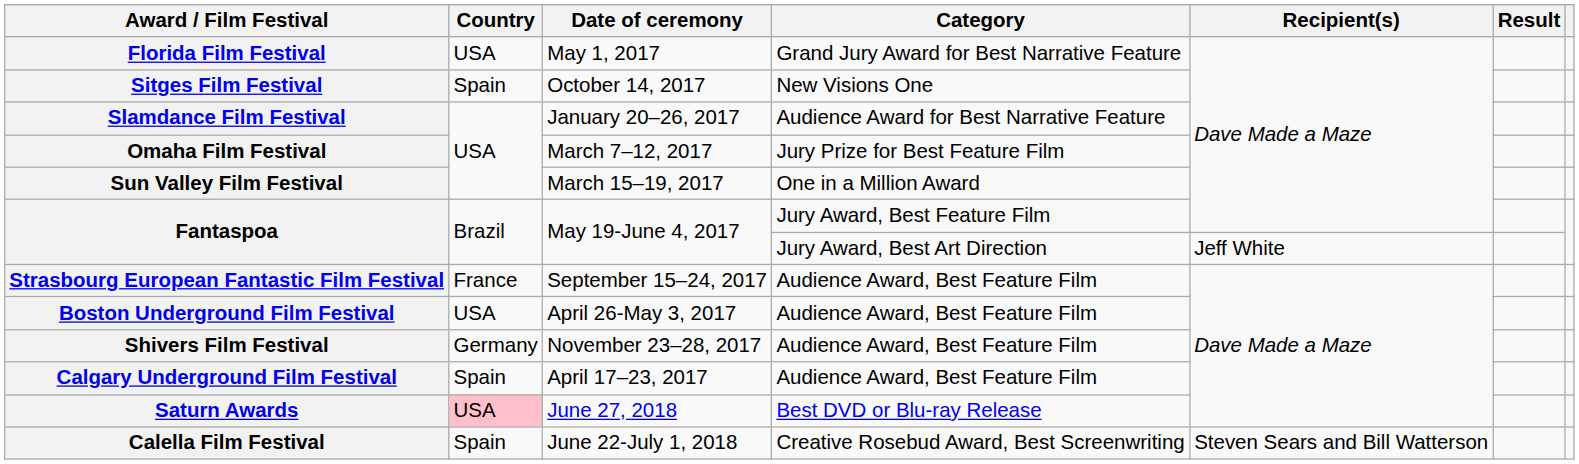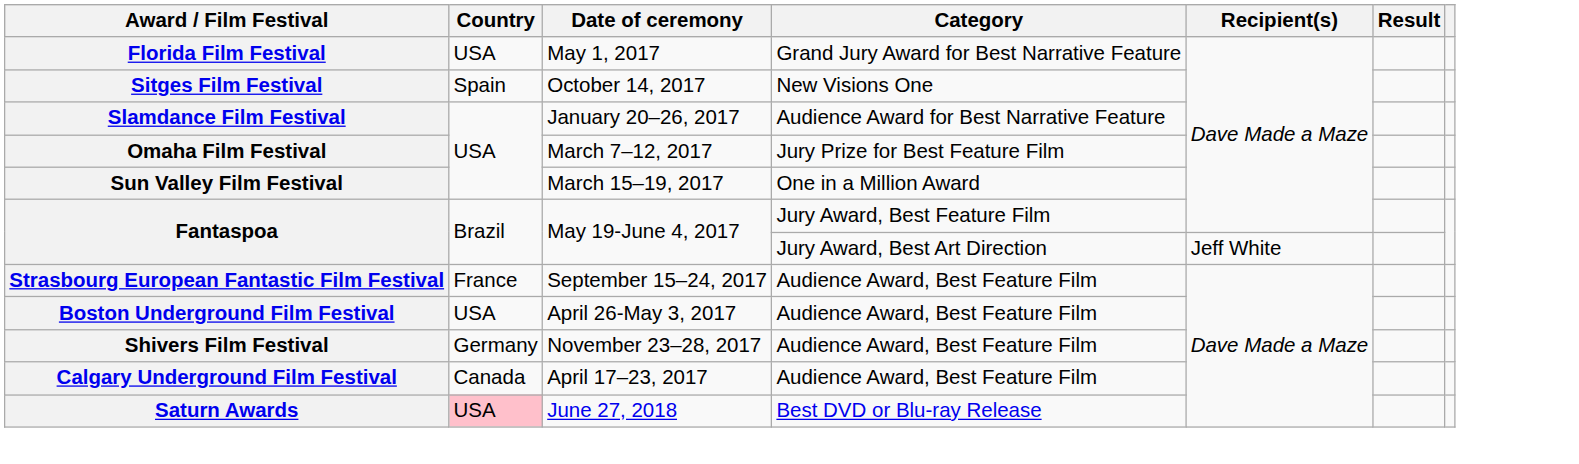Calgary Underground Film Festival | Country: Spain -> Canada
- row: Calella Film Festival | Spain | June 22-July 1, 2018 | Creative Rosebud Award, Best Screenwriting | Steven Sears and Bill Watterson
